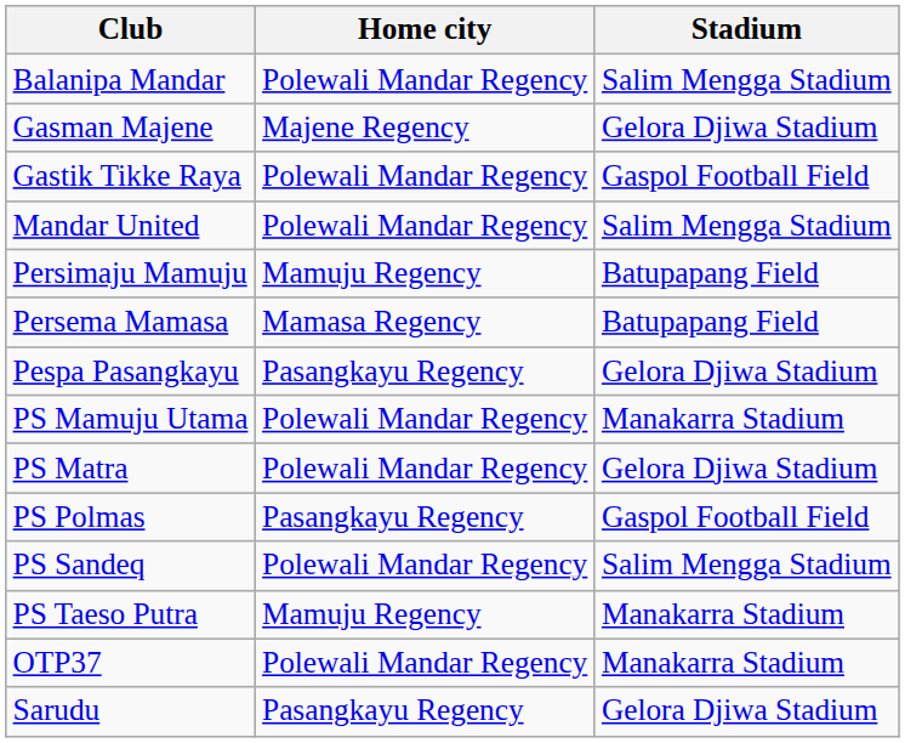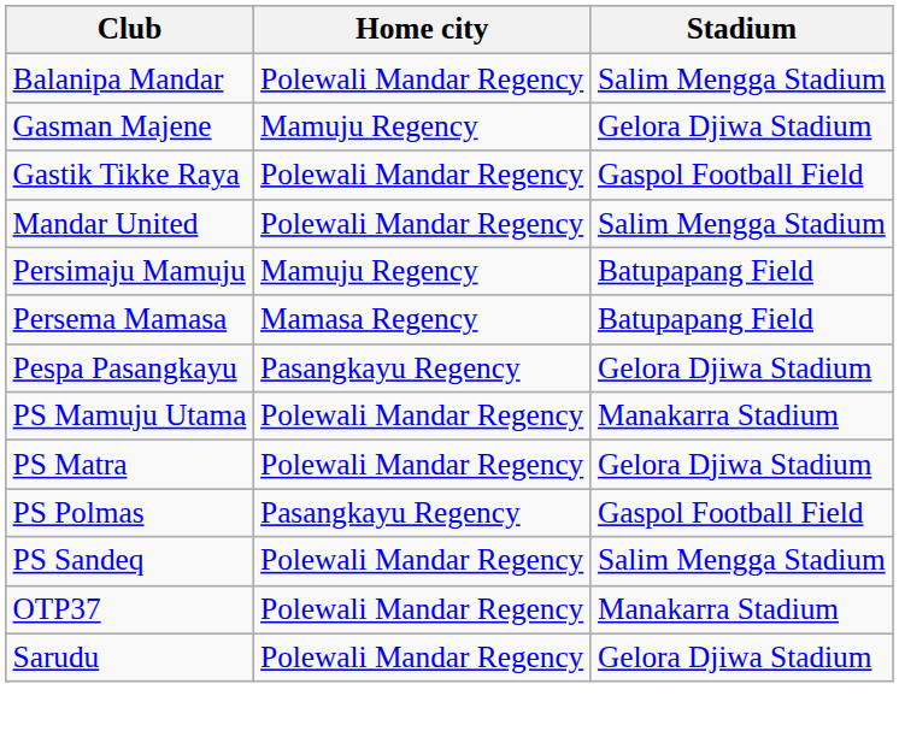Gasman Majene | Home city: Majene Regency -> Mamuju Regency
- row: PS Taeso Putra | Mamuju Regency | Manakarra Stadium
Sarudu | Home city: Pasangkayu Regency -> Polewali Mandar Regency
